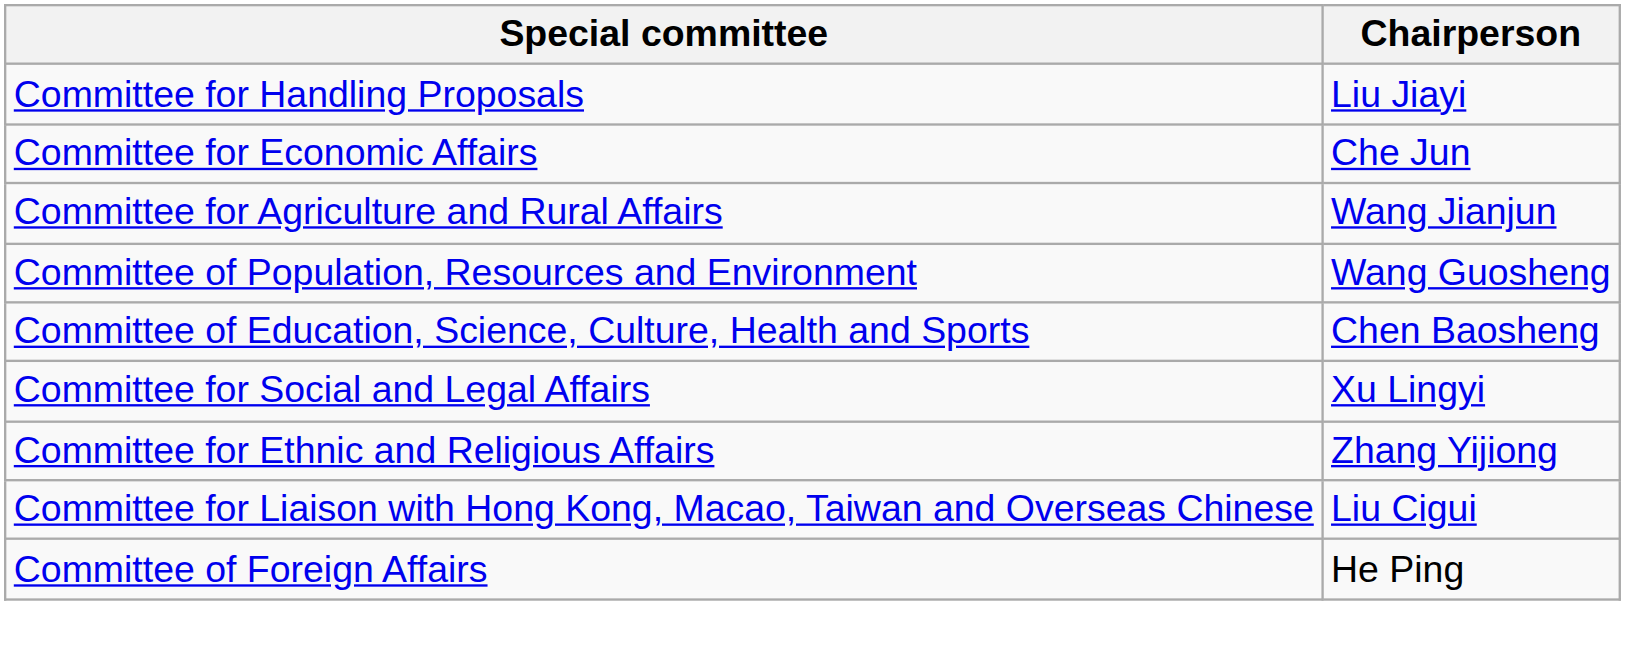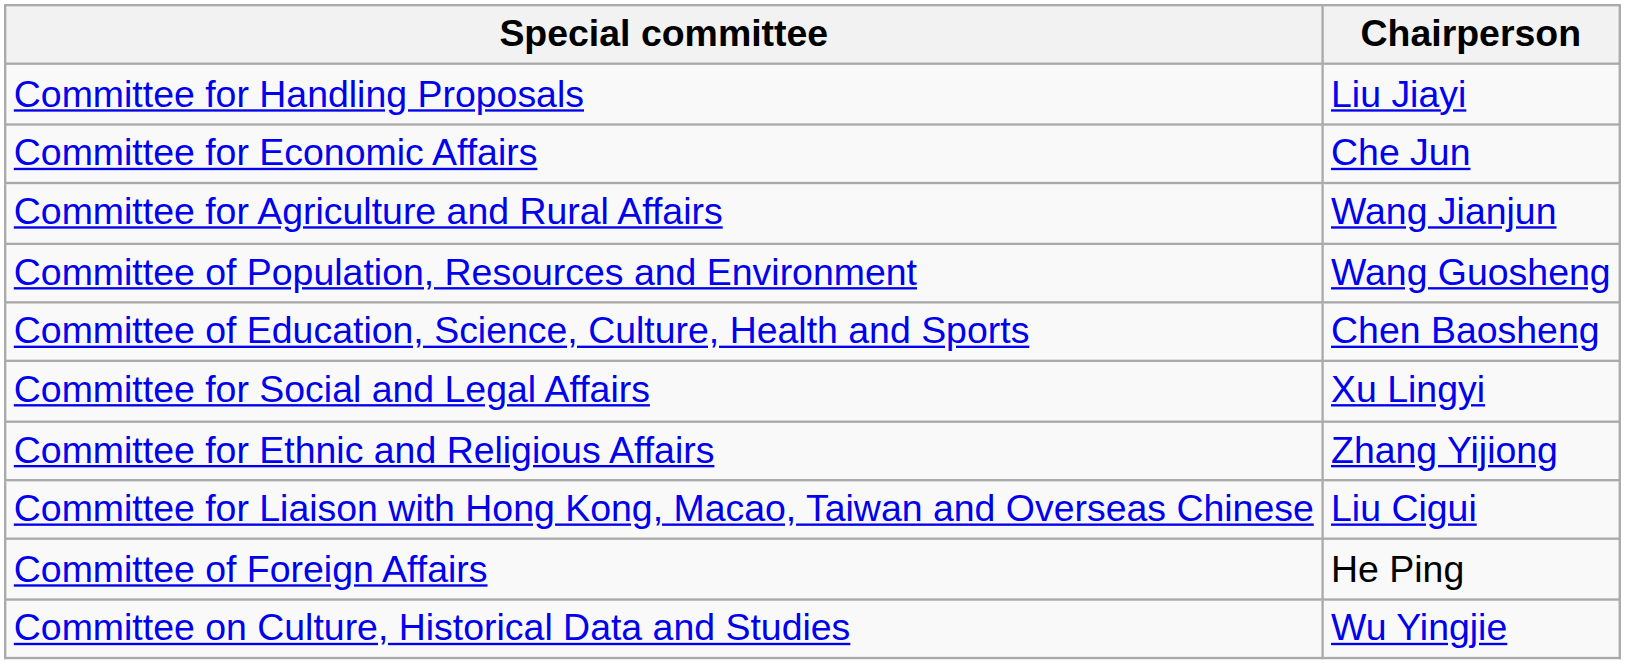+ row: Committee on Culture, Historical Data and Studies | Wu Yingjie
